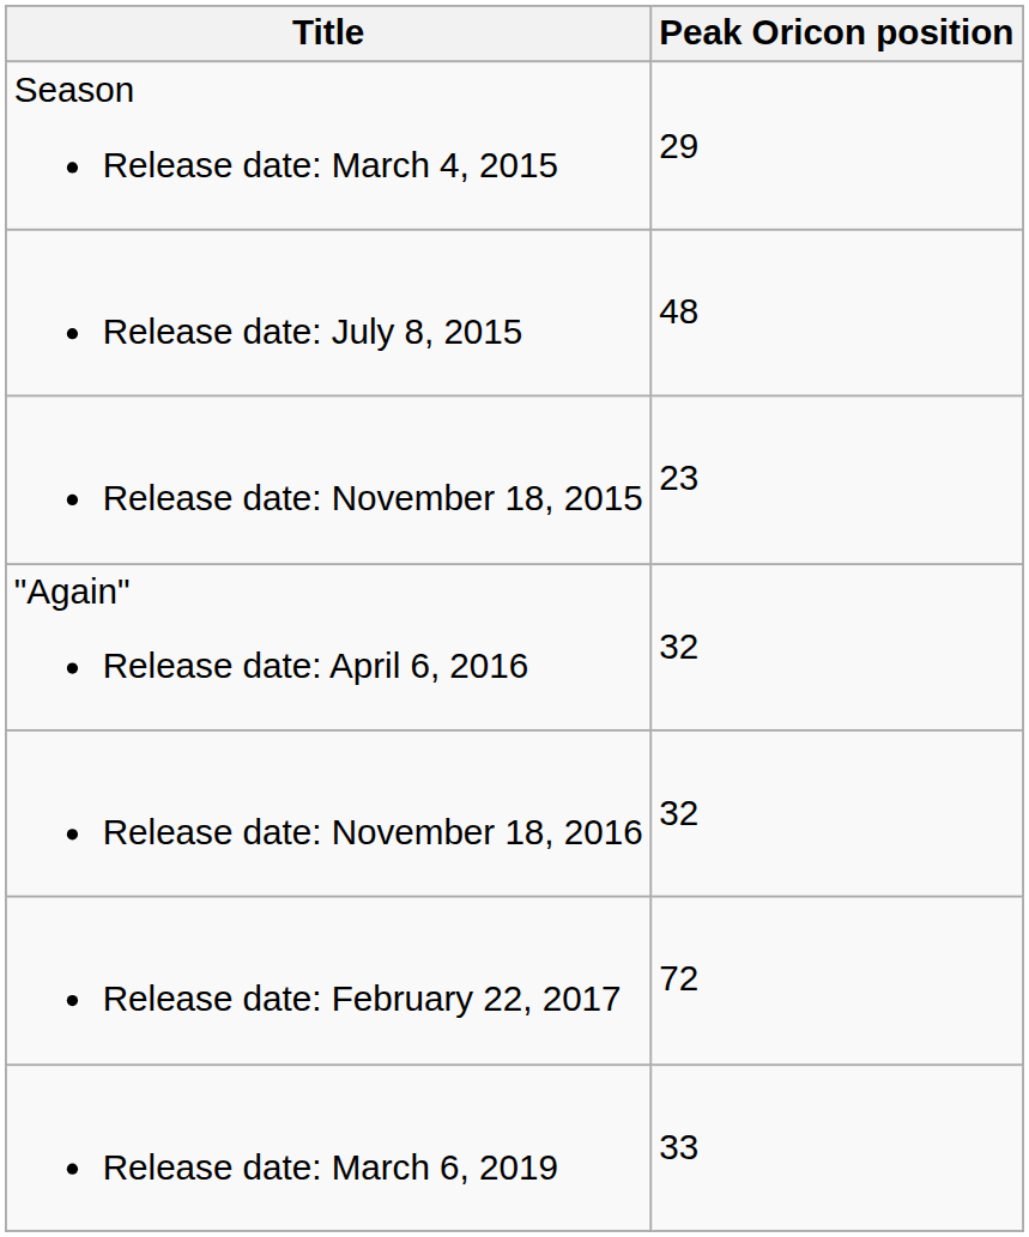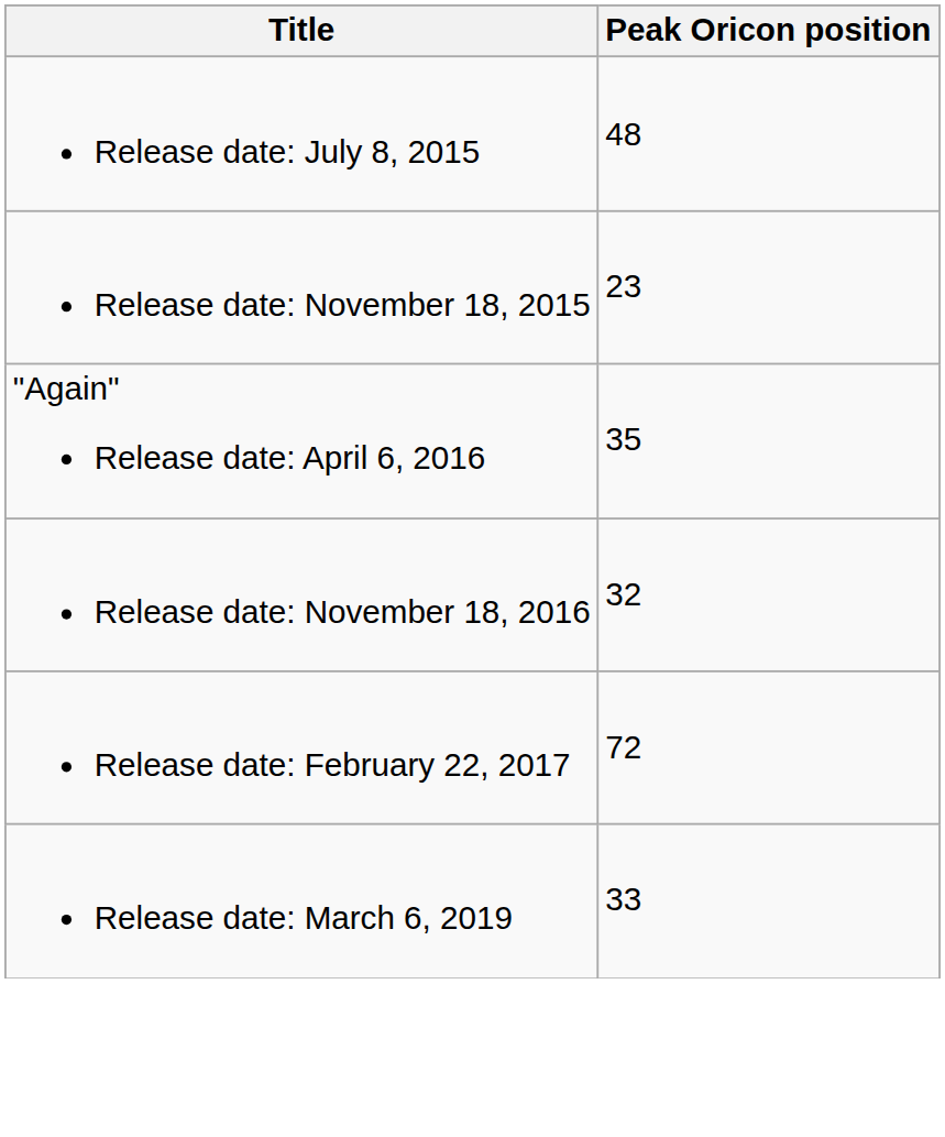- row: Season Release date: March 4, 2015 | 29
"Again" Release date: April 6, 2016 | Peak Oricon position: 32 -> 35
